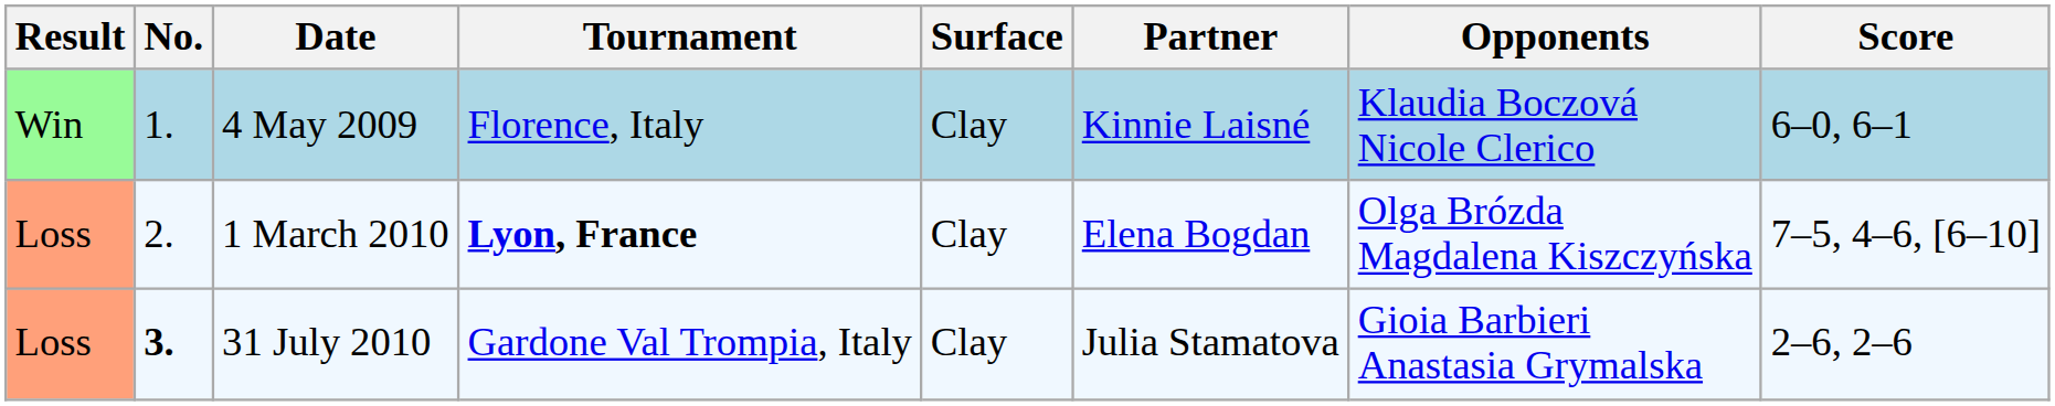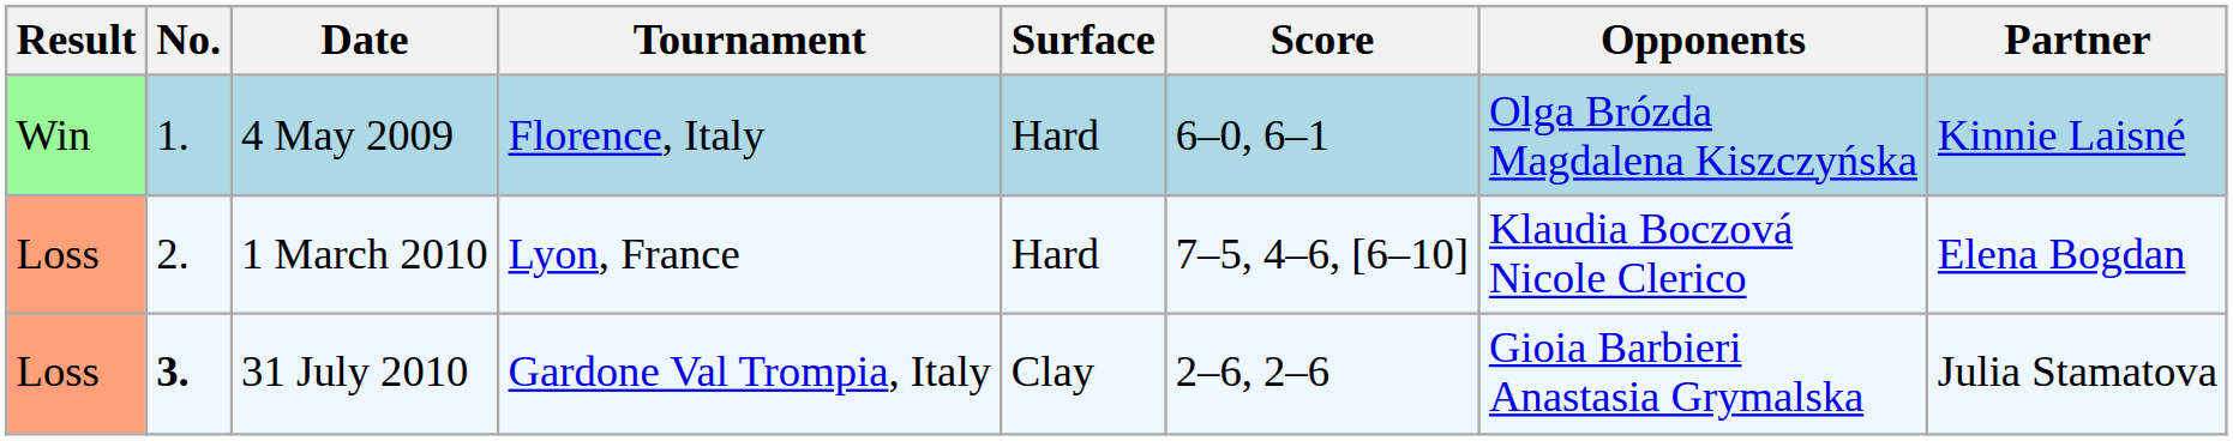columns swapped: Partner <-> Score
4 May 2009 | Surface: Clay -> Hard
4 May 2009 | Opponents: Klaudia Boczová Nicole Clerico -> Olga Brózda Magdalena Kiszczyńska
1 March 2010 | Tournament: bold -> normal
1 March 2010 | Surface: Clay -> Hard
1 March 2010 | Opponents: Olga Brózda Magdalena Kiszczyńska -> Klaudia Boczová Nicole Clerico
